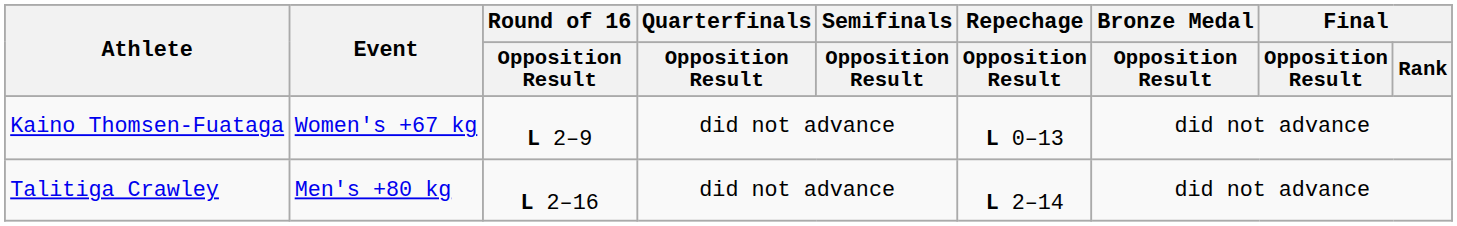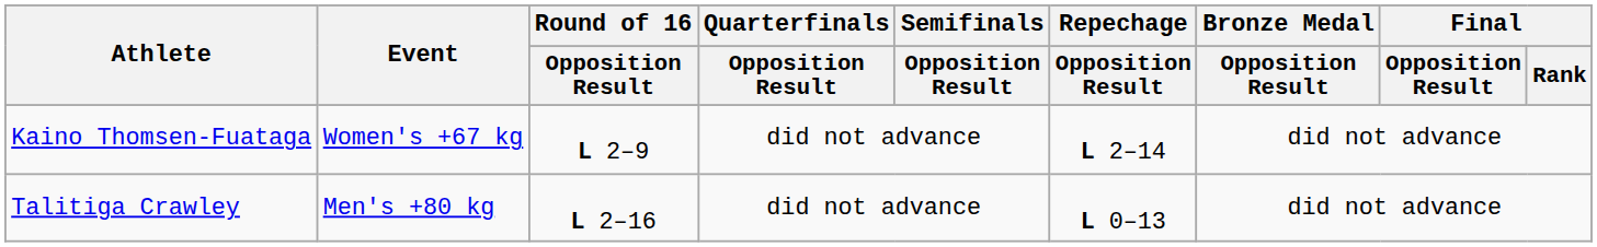Kaino Thomsen-Fuataga | Repechage / Opposition Result: L 0–13 -> L 2–14
Talitiga Crawley | Repechage / Opposition Result: L 2–14 -> L 0–13
